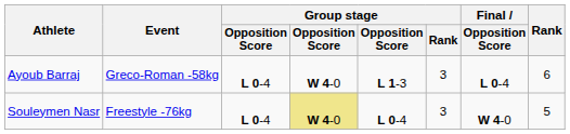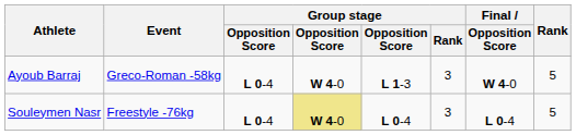Ayoub Barraj | Final / Opposition Score: L 0-4 -> W 4-0
Ayoub Barraj | Rank: 6 -> 5
Souleymen Nasr | Final / Opposition Score: W 4-0 -> L 0-4
